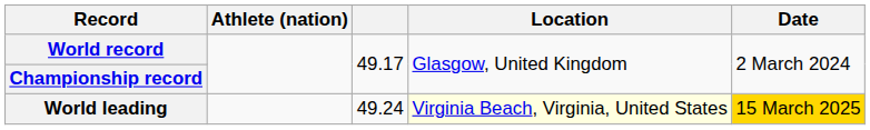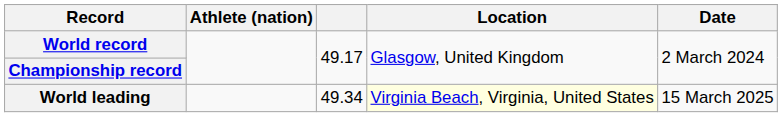World leading | column 3: 49.24 -> 49.34
World leading | Date: gold background -> no background
